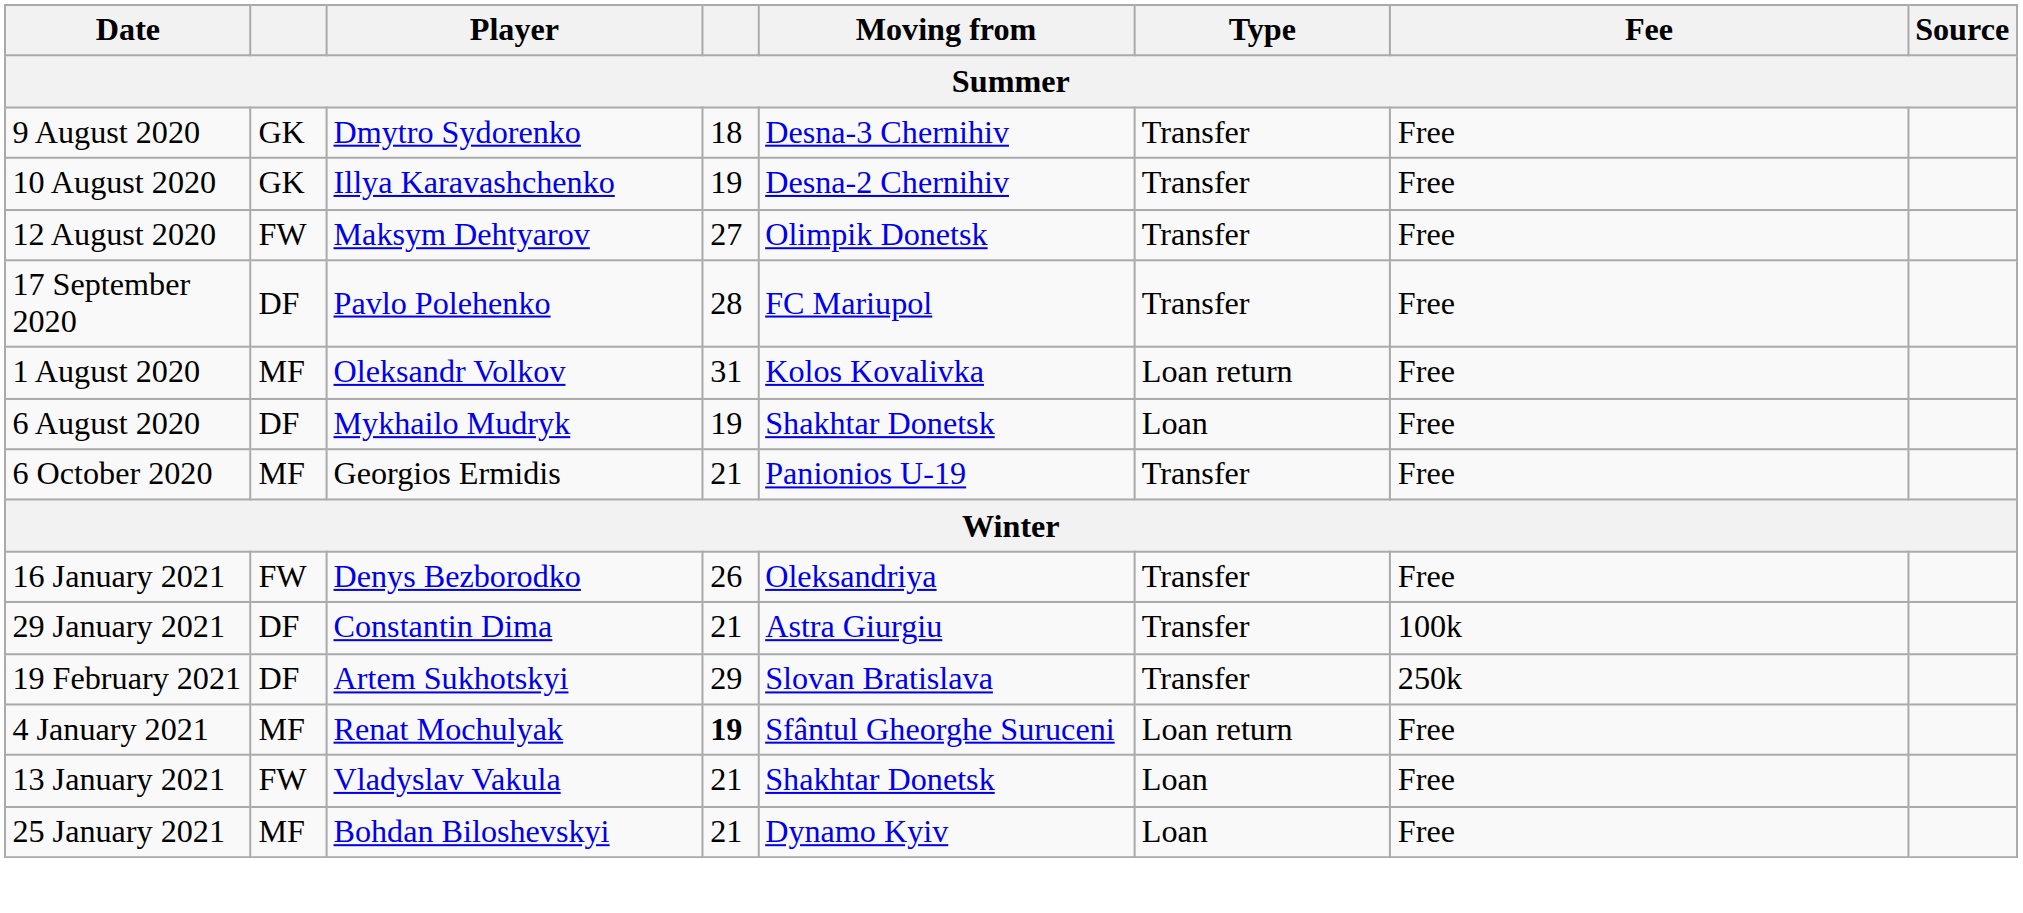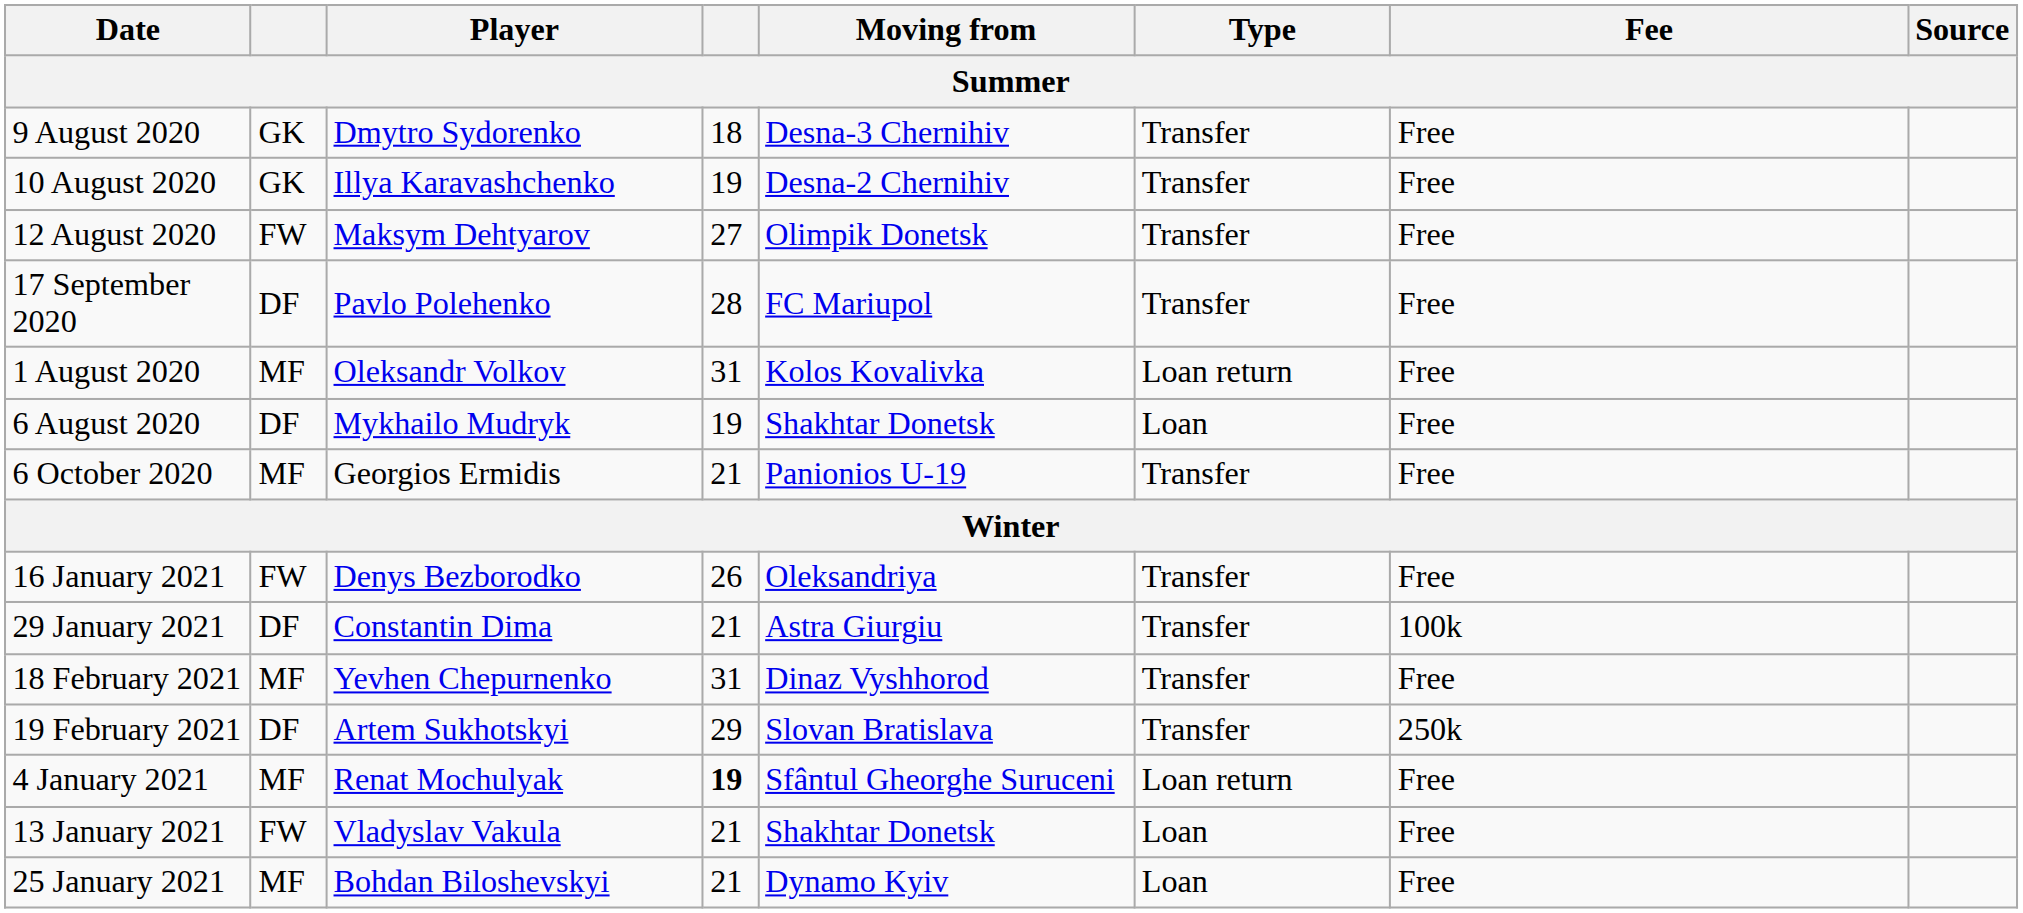+ row: 18 February 2021 | MF | Yevhen Chepurnenko | 31 | Dinaz Vyshhorod | Transfer | Free
